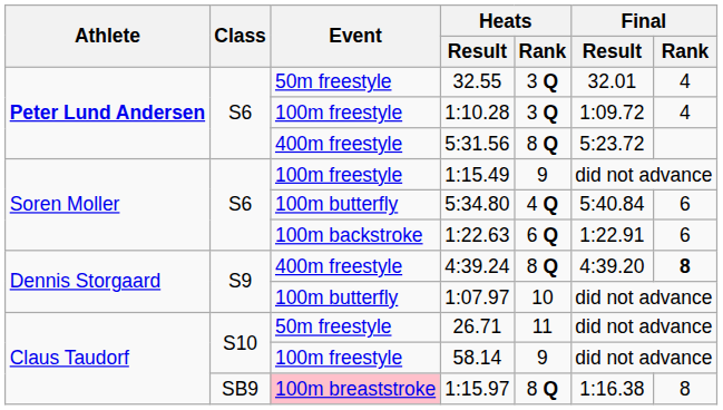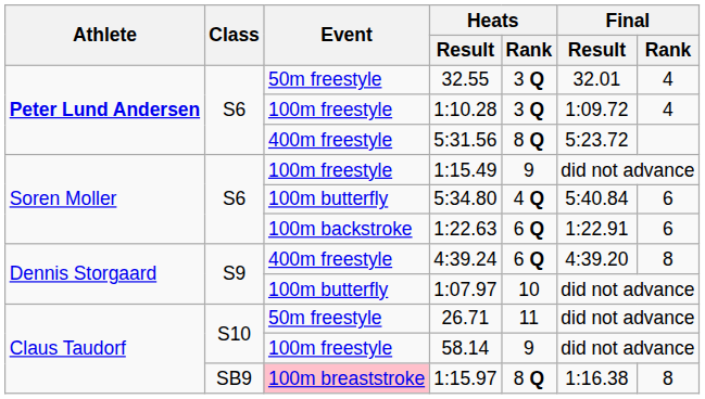4:39.24 | Heats / Rank: 8 Q -> 6 Q
4:39.24 | Final / Rank: bold -> normal
